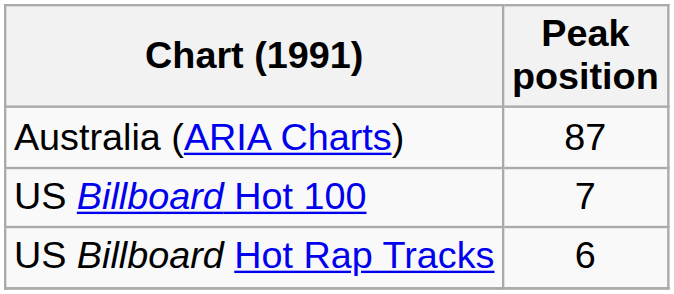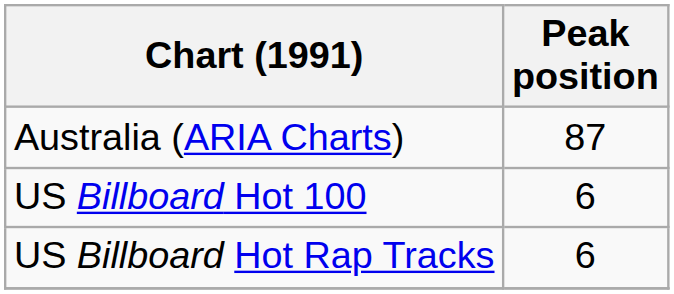US Billboard Hot 100 | Peak position: 7 -> 6
